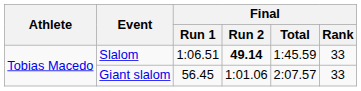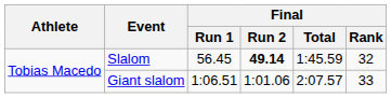Slalom | Final / Run 1: 1:06.51 -> 56.45
Slalom | Final / Rank: 33 -> 32
Giant slalom | Final / Run 1: 56.45 -> 1:06.51
